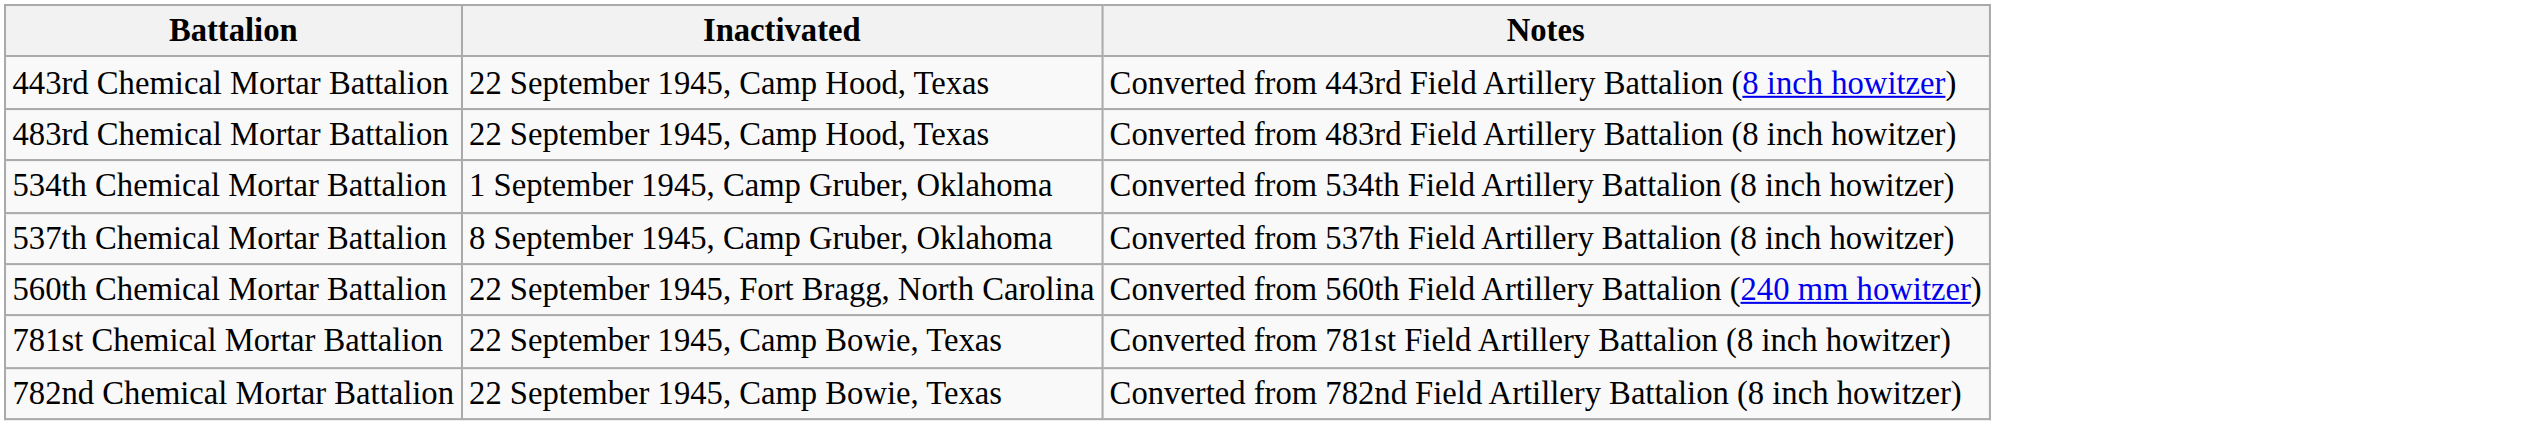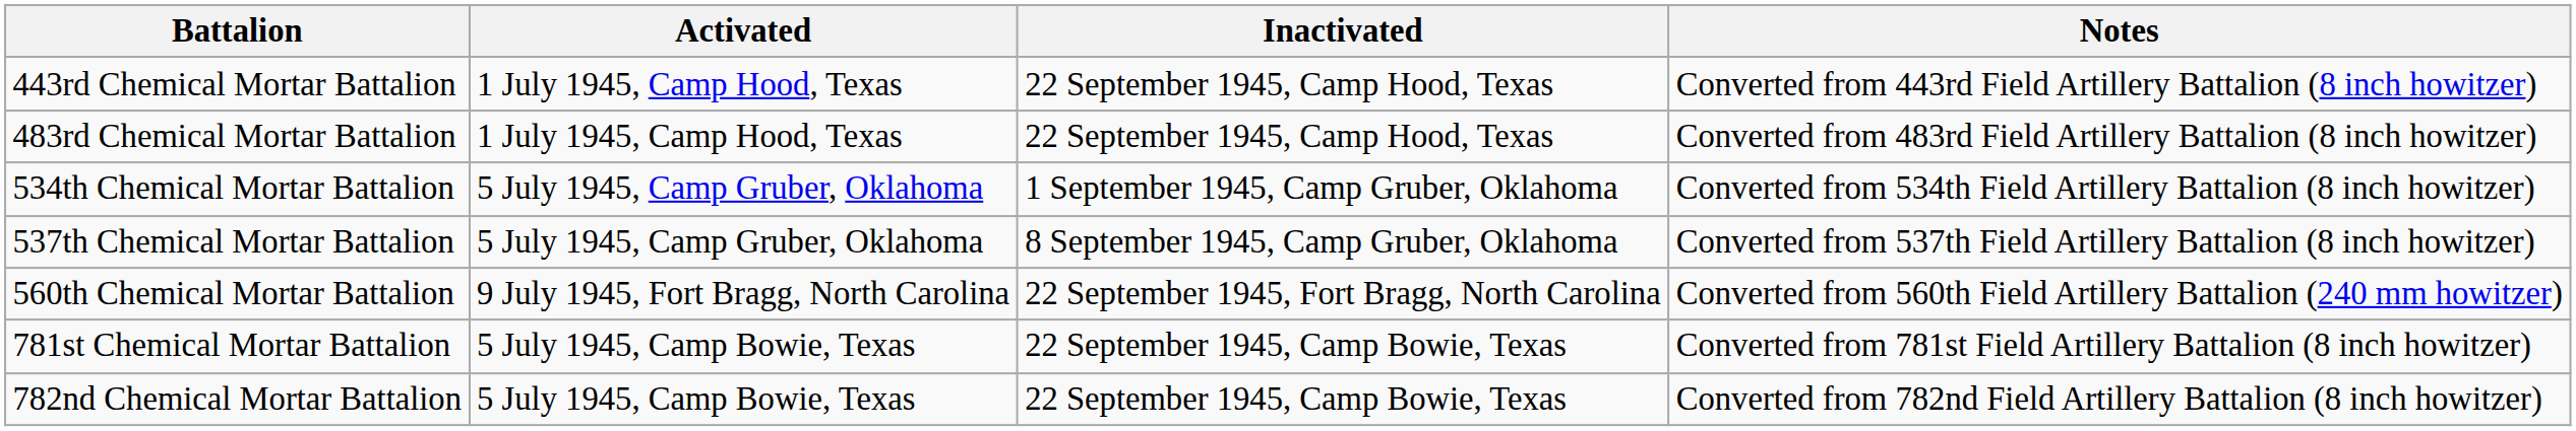+ column: Activated | 1 July 1945, Camp Hood, Texas | 1 July 1945, Camp Hood, Texas | 5 July 1945, Camp Gruber, Oklahoma | 5 July 1945, Camp Gruber, Oklahoma | 9 July 1945, Fort Bragg, North Carolina | 5 July 1945, Camp Bowie, Texas | 5 July 1945, Camp Bowie, Texas
